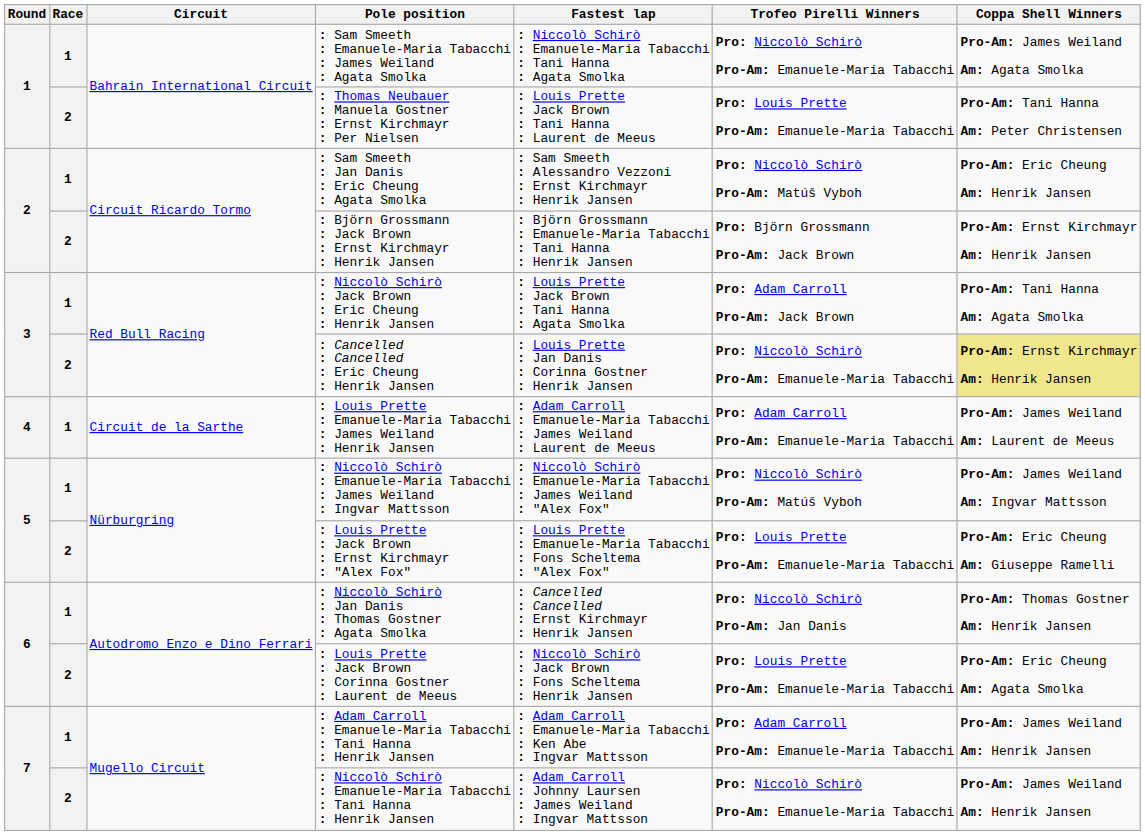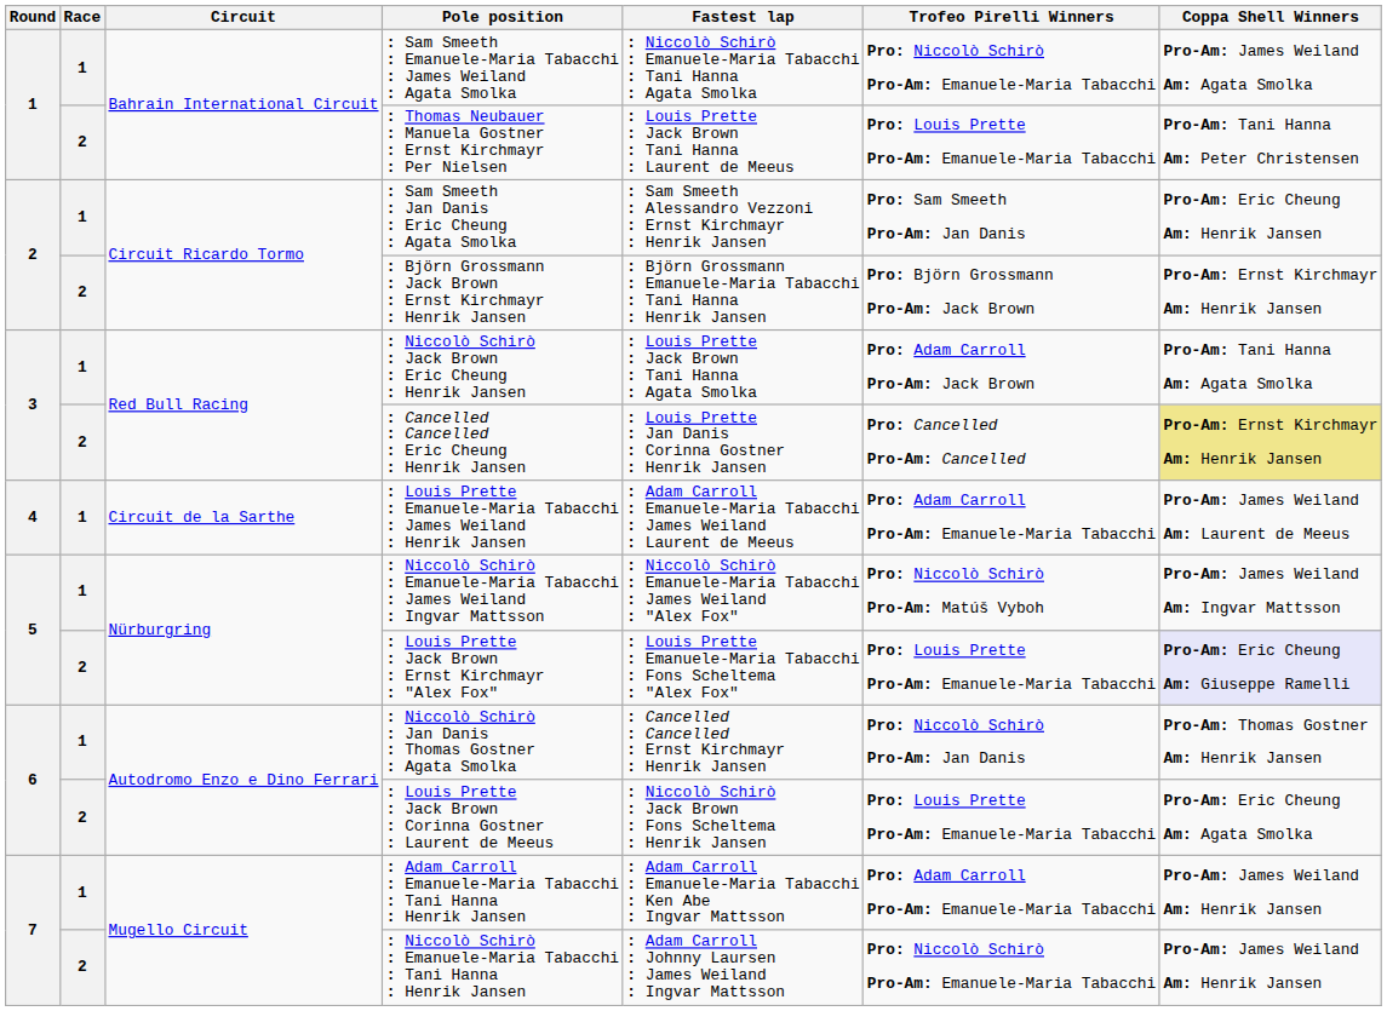: Sam Smeeth : Jan Danis : Eric Cheung : Agata Smolka | Trofeo Pirelli Winners: Pro: Niccolò Schirò Pro-Am: Matúš Vyboh -> Pro: Sam Smeeth Pro-Am: Jan Danis
: Cancelled : Cancelled : Eric Cheung : Henrik Jansen | Trofeo Pirelli Winners: Pro: Niccolò Schirò Pro-Am: Emanuele-Maria Tabacchi -> Pro: Cancelled Pro-Am: Cancelled
: Louis Prette : Jack Brown : Ernst Kirchmayr : "Alex Fox" | Coppa Shell Winners: no background -> lavender background
